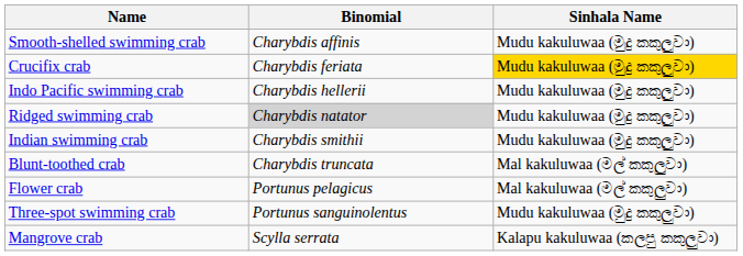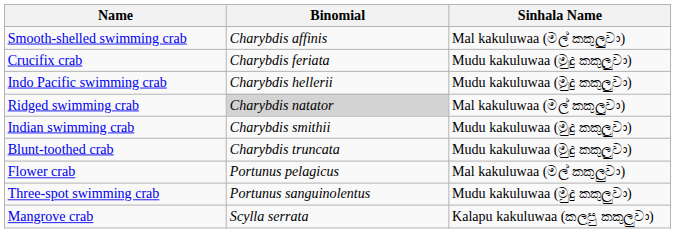Smooth-shelled swimming crab | Sinhala Name: Mudu kakuluwaa (මුදු කකුලුවා) -> Mal kakuluwaa (මල් කකුලුවා)
Crucifix crab | Sinhala Name: gold background -> no background
Ridged swimming crab | Sinhala Name: Mudu kakuluwaa (මුදු කකුලුවා) -> Mal kakuluwaa (මල් කකුලුවා)
Blunt-toothed crab | Sinhala Name: Mal kakuluwaa (මල් කකුලුවා) -> Mudu kakuluwaa (මුදු කකුලුවා)
